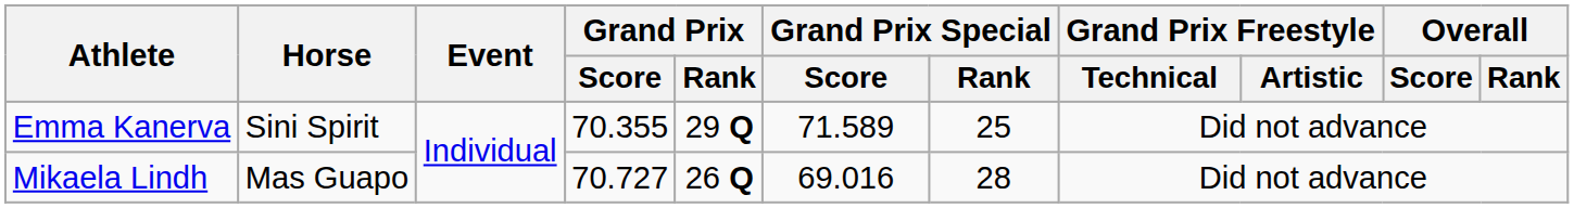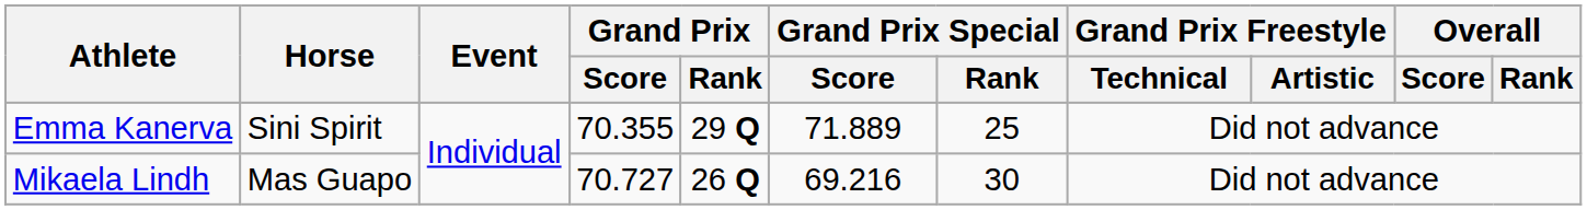Emma Kanerva | Grand Prix Special / Score: 71.589 -> 71.889
Mikaela Lindh | Grand Prix Special / Score: 69.016 -> 69.216
Mikaela Lindh | Grand Prix Special / Rank: 28 -> 30
